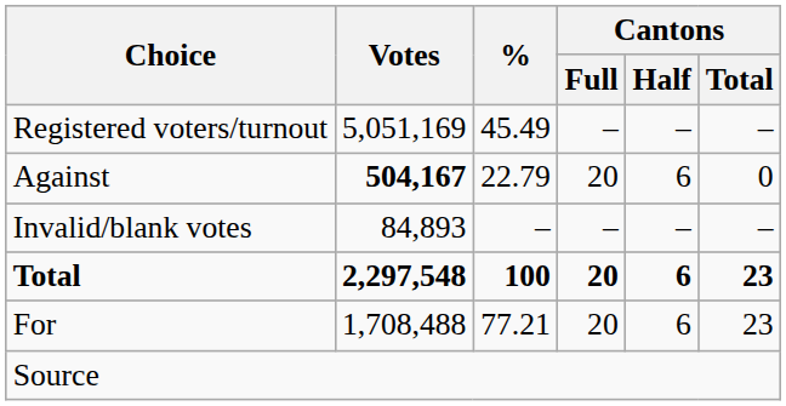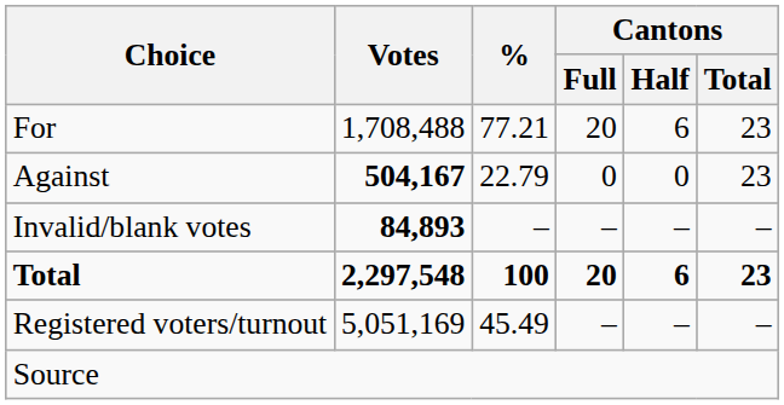rows swapped: For <-> Registered voters/turnout
Against | Cantons / Full: 20 -> 0
Against | Cantons / Half: 6 -> 0
Against | Cantons / Total: 0 -> 23
Invalid/blank votes | Votes: normal -> bold
